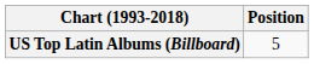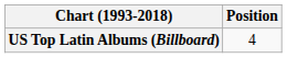US Top Latin Albums (Billboard) | Position: 5 -> 4
